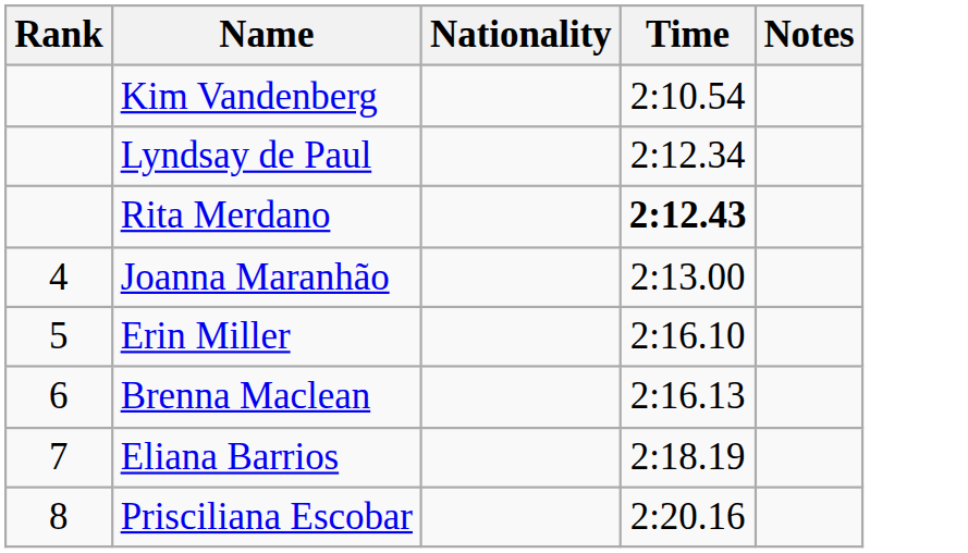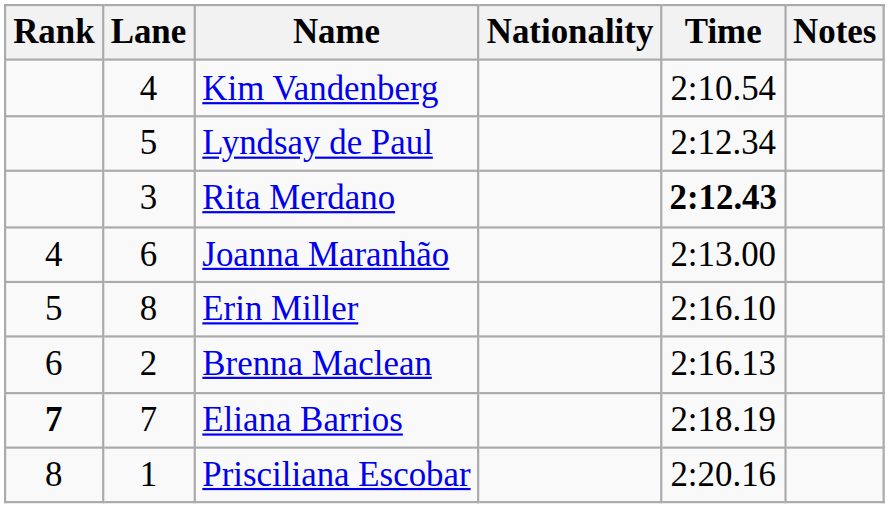+ column: Lane | 4 | 5 | 3 | 6 | 8 | 2 | 7 | 1
Eliana Barrios | Rank: normal -> bold
